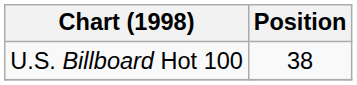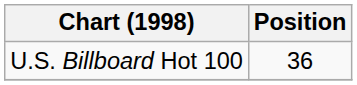U.S. Billboard Hot 100 | Position: 38 -> 36
